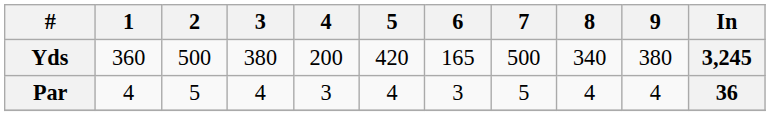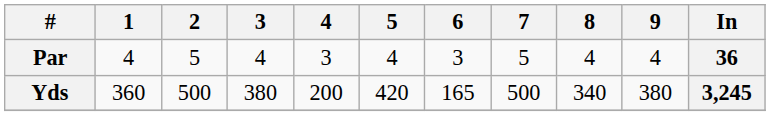rows swapped: Par <-> Yds
